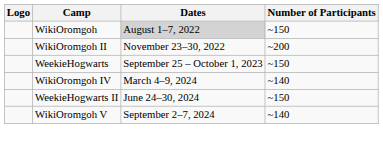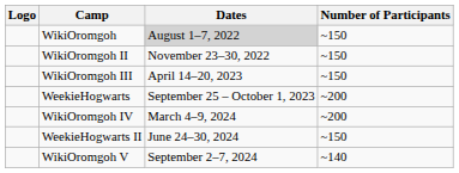WikiOromgoh II | Number of Participants: ~200 -> ~150
+ row: WikiOromgoh III | April 14–20, 2023 | ~150
WeekieHogwarts | Number of Participants: ~150 -> ~200
WikiOromgoh IV | Number of Participants: ~140 -> ~200
